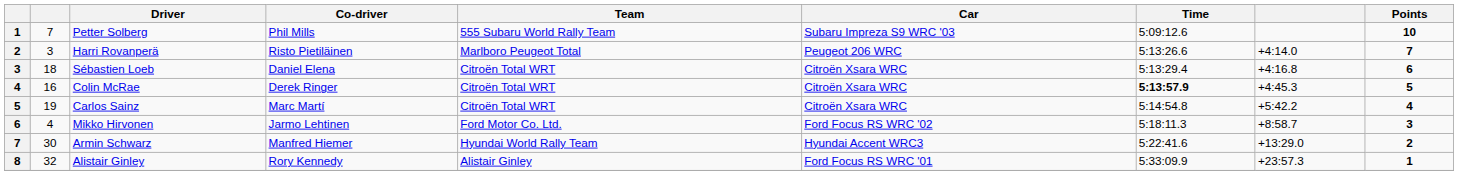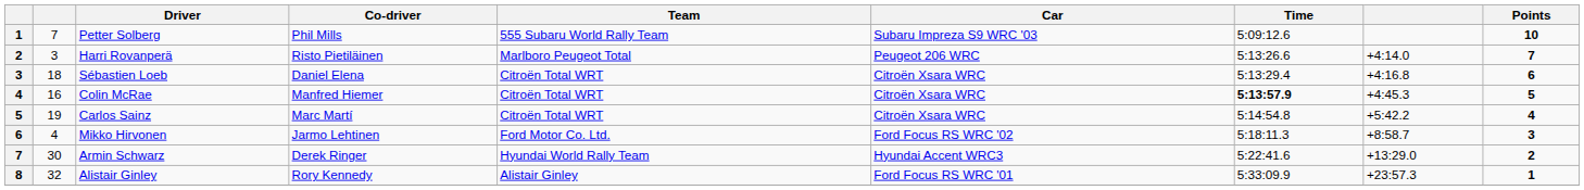Colin McRae | Co-driver: Derek Ringer -> Manfred Hiemer
Armin Schwarz | Co-driver: Manfred Hiemer -> Derek Ringer
